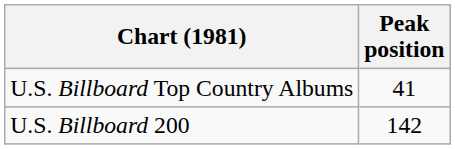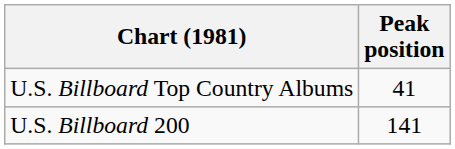U.S. Billboard 200 | Peak position: 142 -> 141
